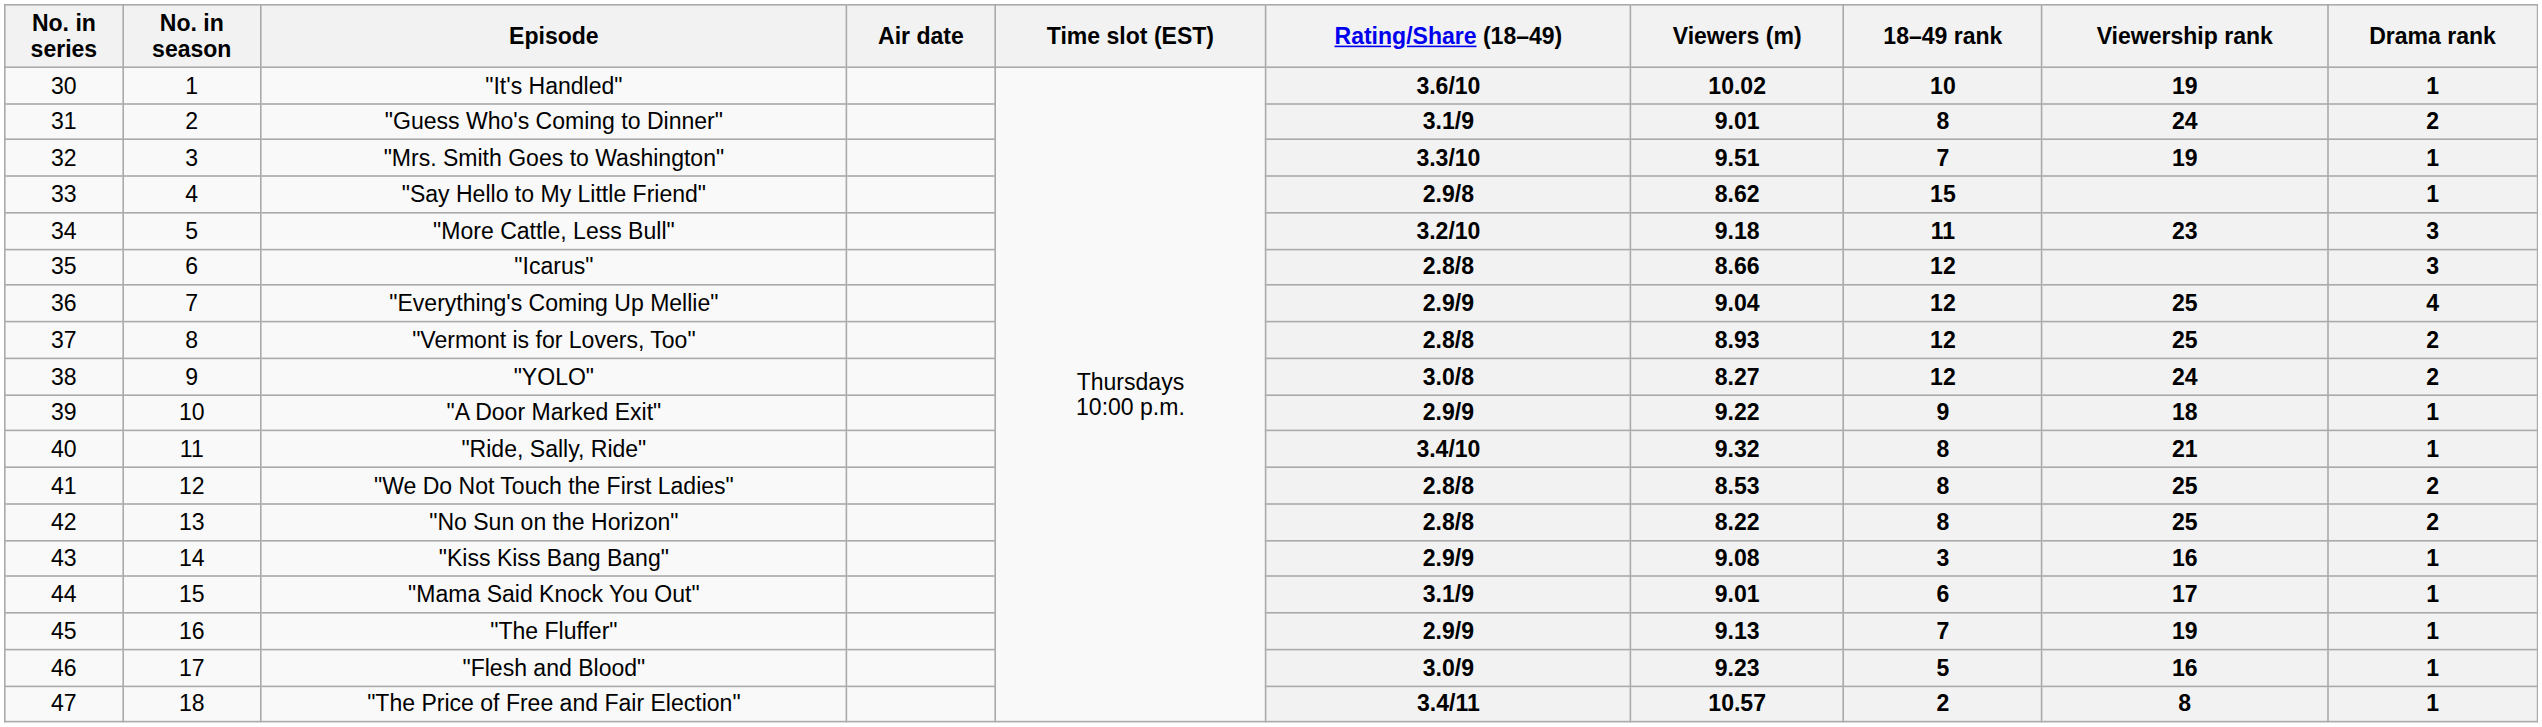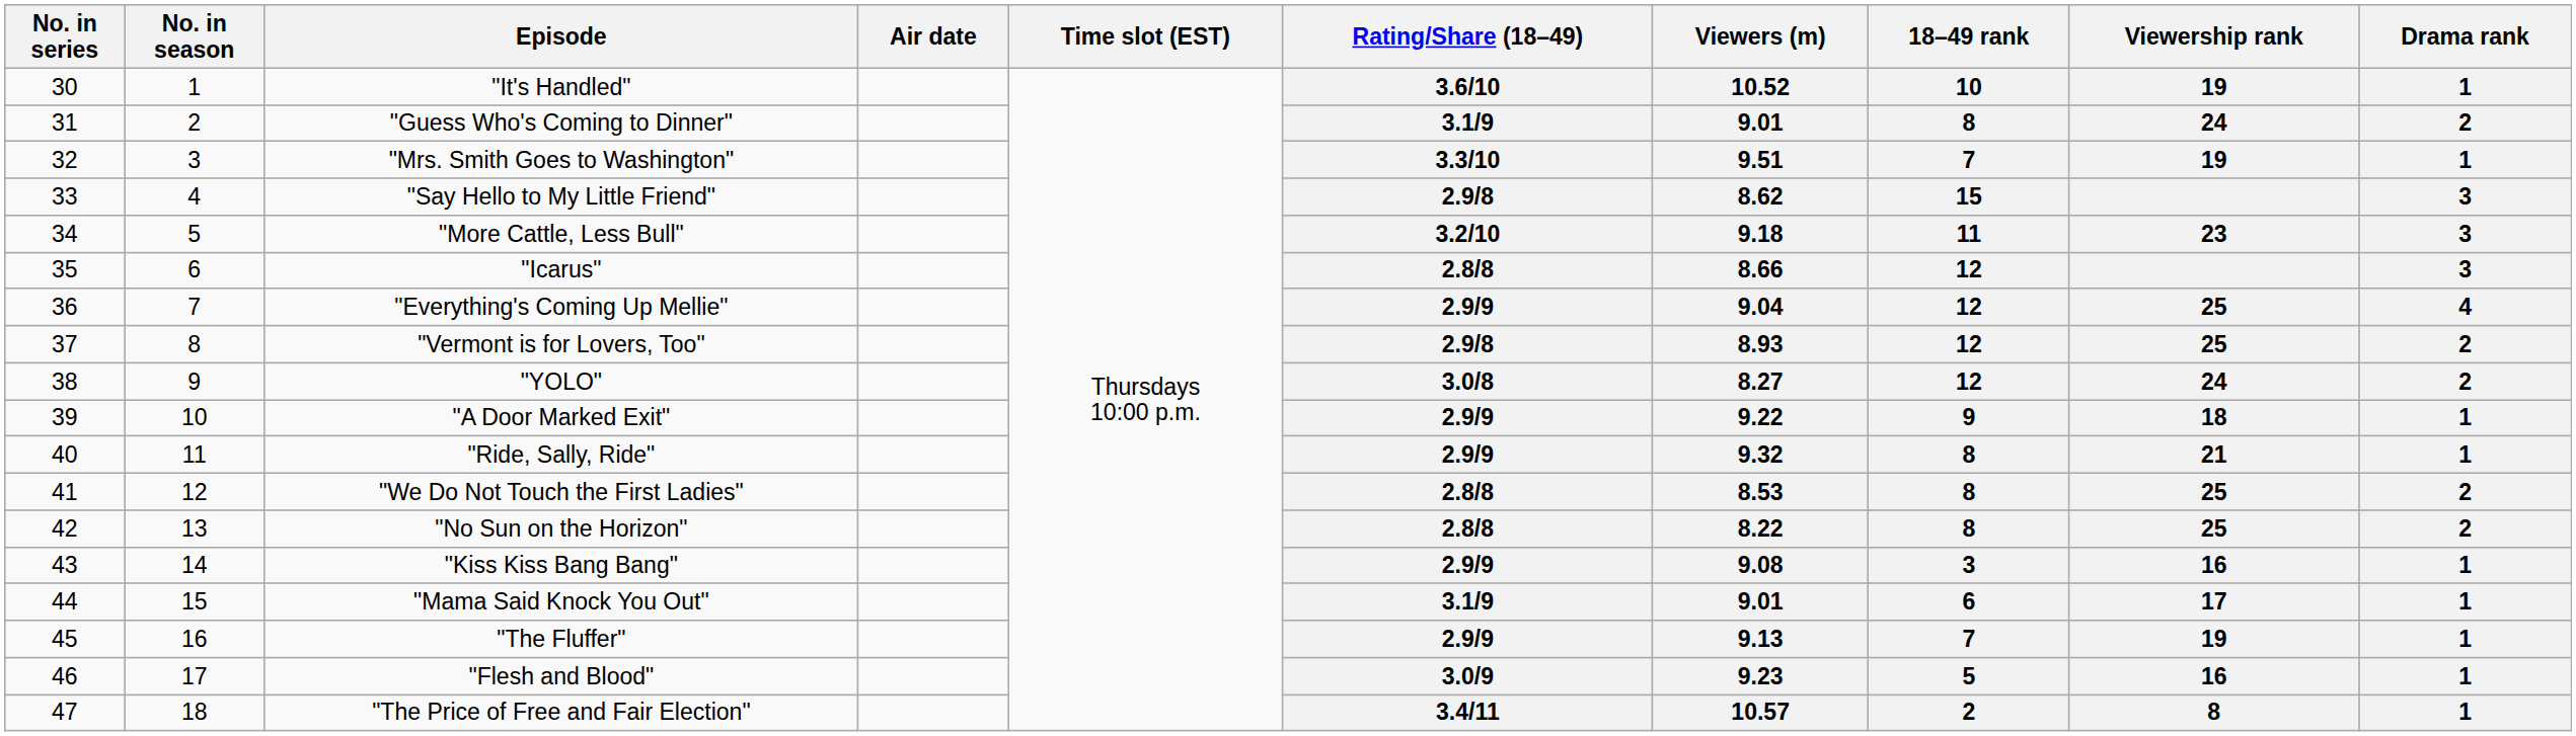"It's Handled" | Viewers (m): 10.02 -> 10.52
"Say Hello to My Little Friend" | Drama rank: 1 -> 3
"Vermont is for Lovers, Too" | Rating/Share (18–49): 2.8/8 -> 2.9/8
"Ride, Sally, Ride" | Rating/Share (18–49): 3.4/10 -> 2.9/9
